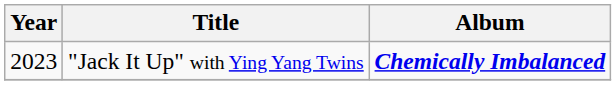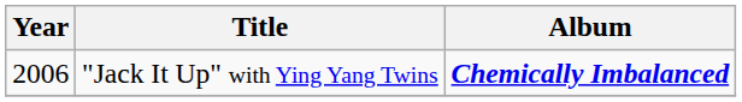"Jack It Up" with Ying Yang Twins | Year: 2023 -> 2006
